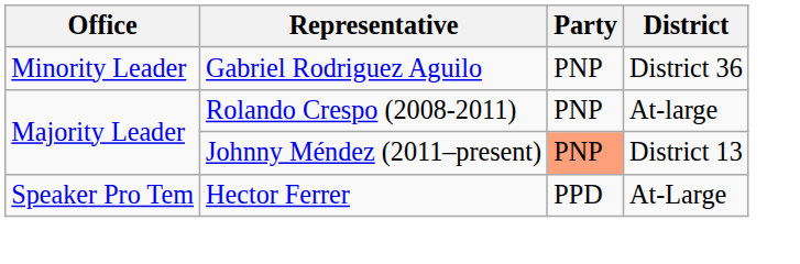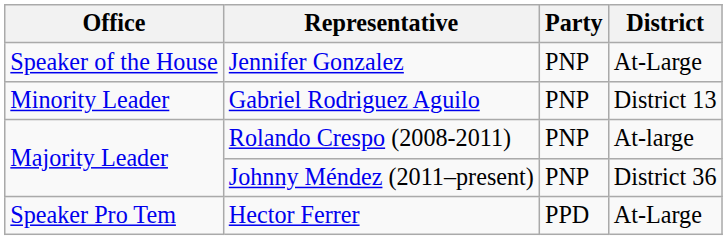+ row: Speaker of the House | Jennifer Gonzalez | PNP | At-Large
Gabriel Rodriguez Aguilo | District: District 36 -> District 13
Johnny Méndez (2011–present) | Party: lightsalmon background -> no background
Johnny Méndez (2011–present) | District: District 13 -> District 36
